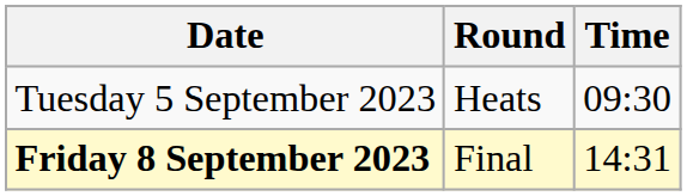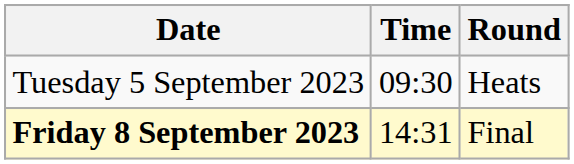columns swapped: Time <-> Round
